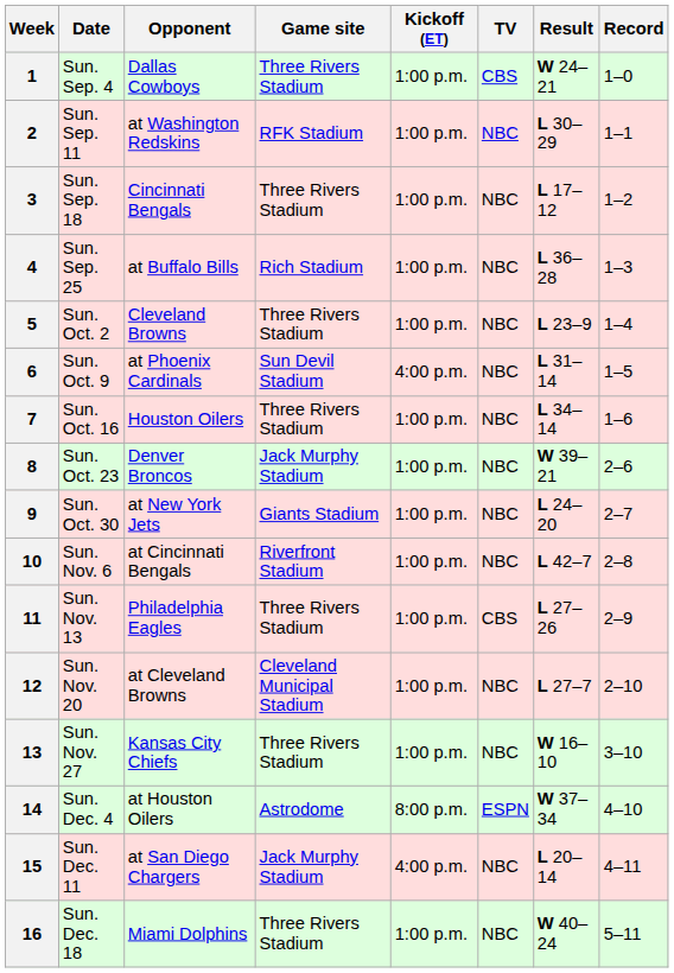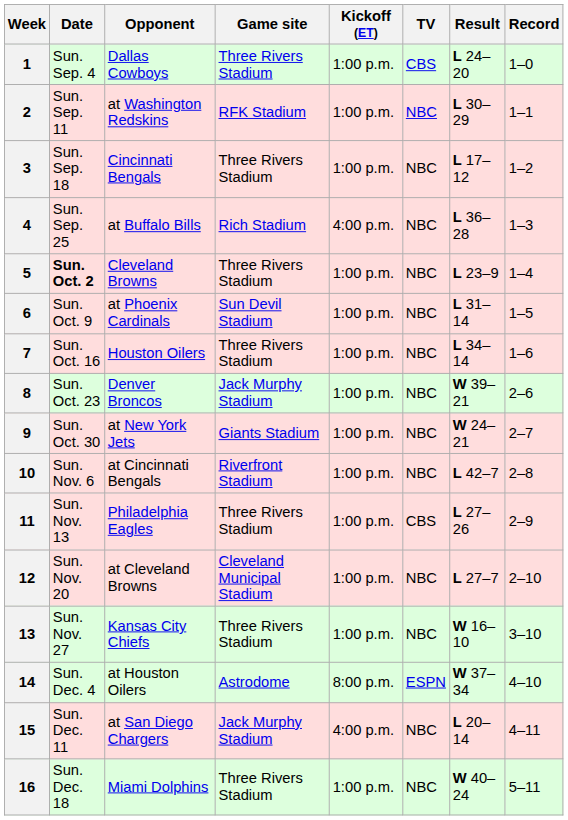1 | Result: W 24–21 -> L 24–20
4 | Kickoff (ET): 1:00 p.m. -> 4:00 p.m.
5 | Date: normal -> bold
6 | Kickoff (ET): 4:00 p.m. -> 1:00 p.m.
9 | Result: L 24–20 -> W 24–21
